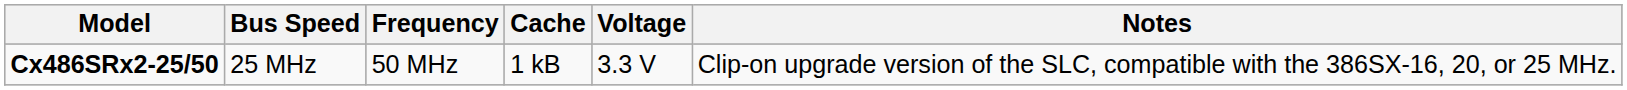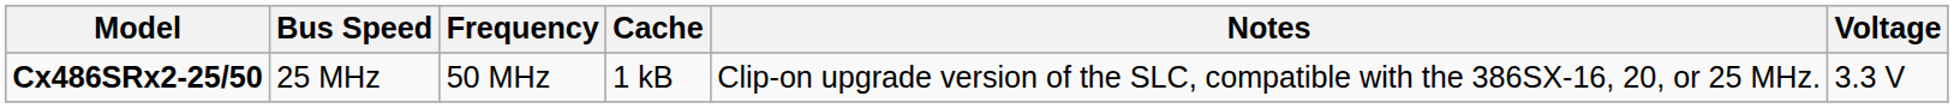columns swapped: Voltage <-> Notes
